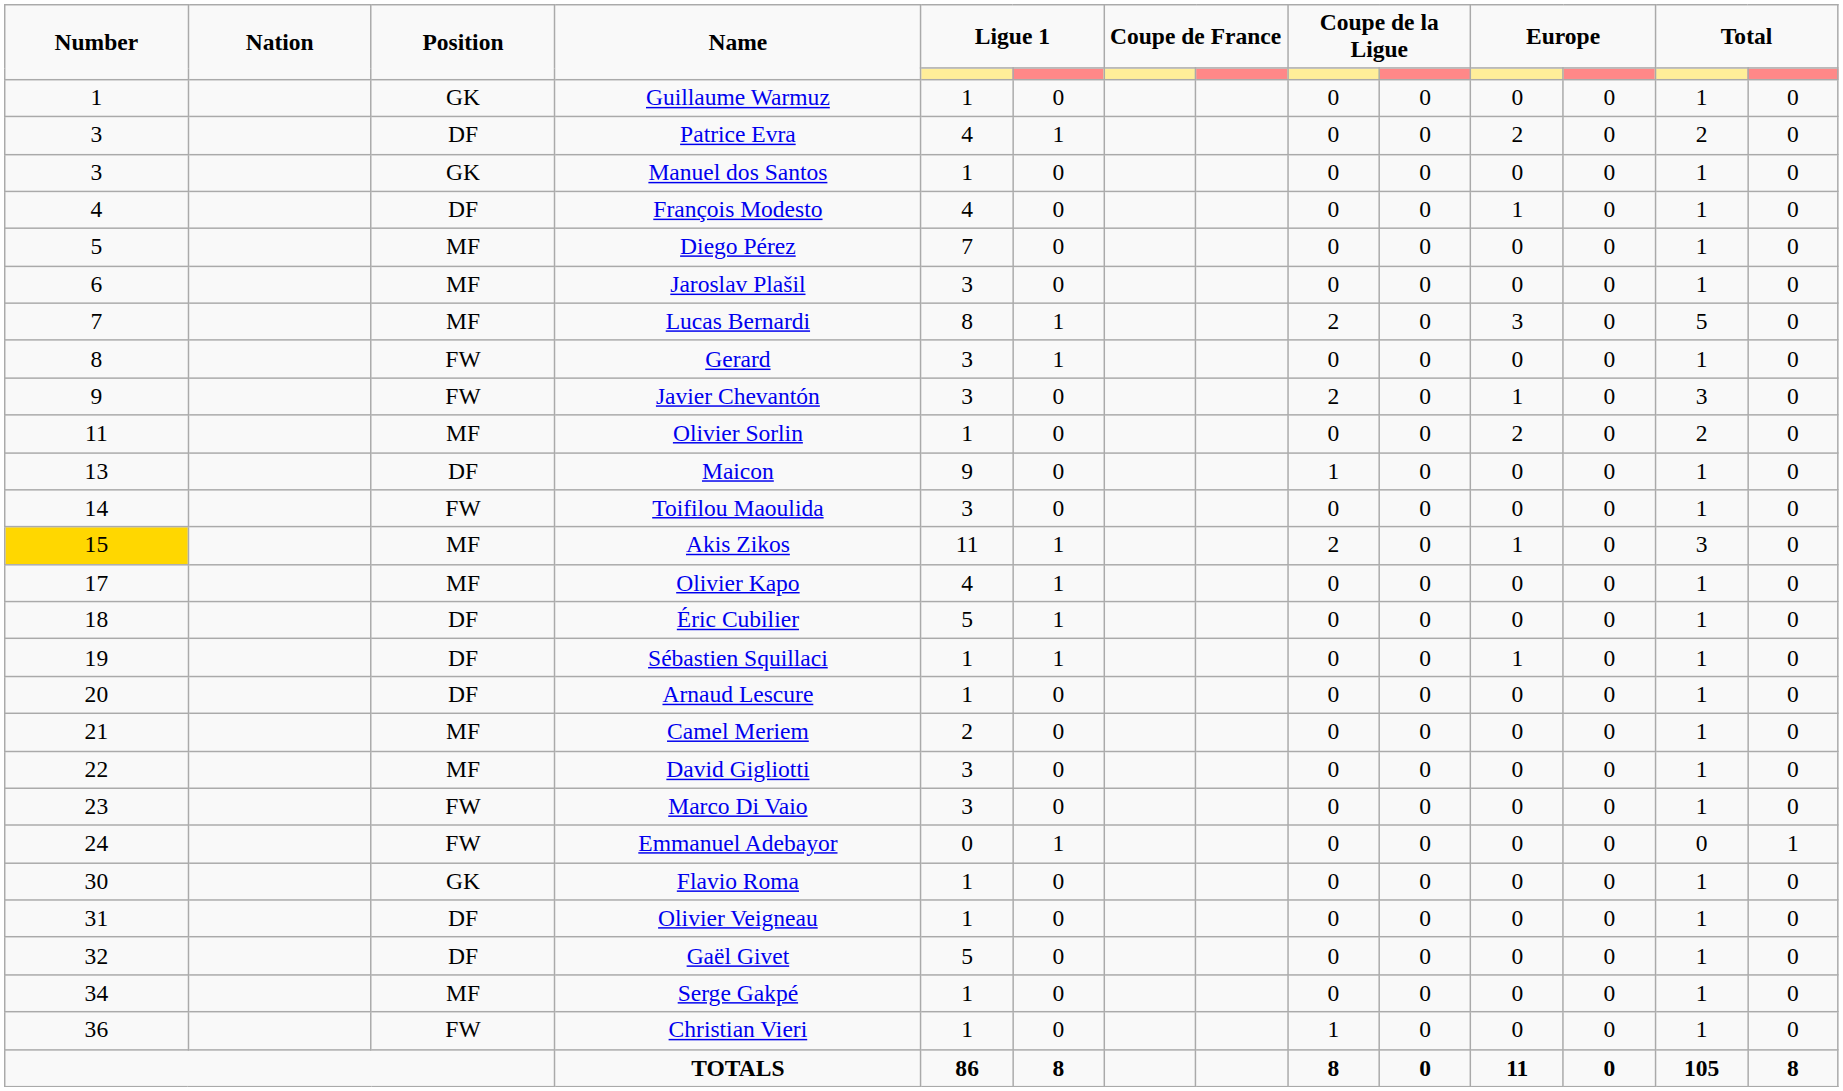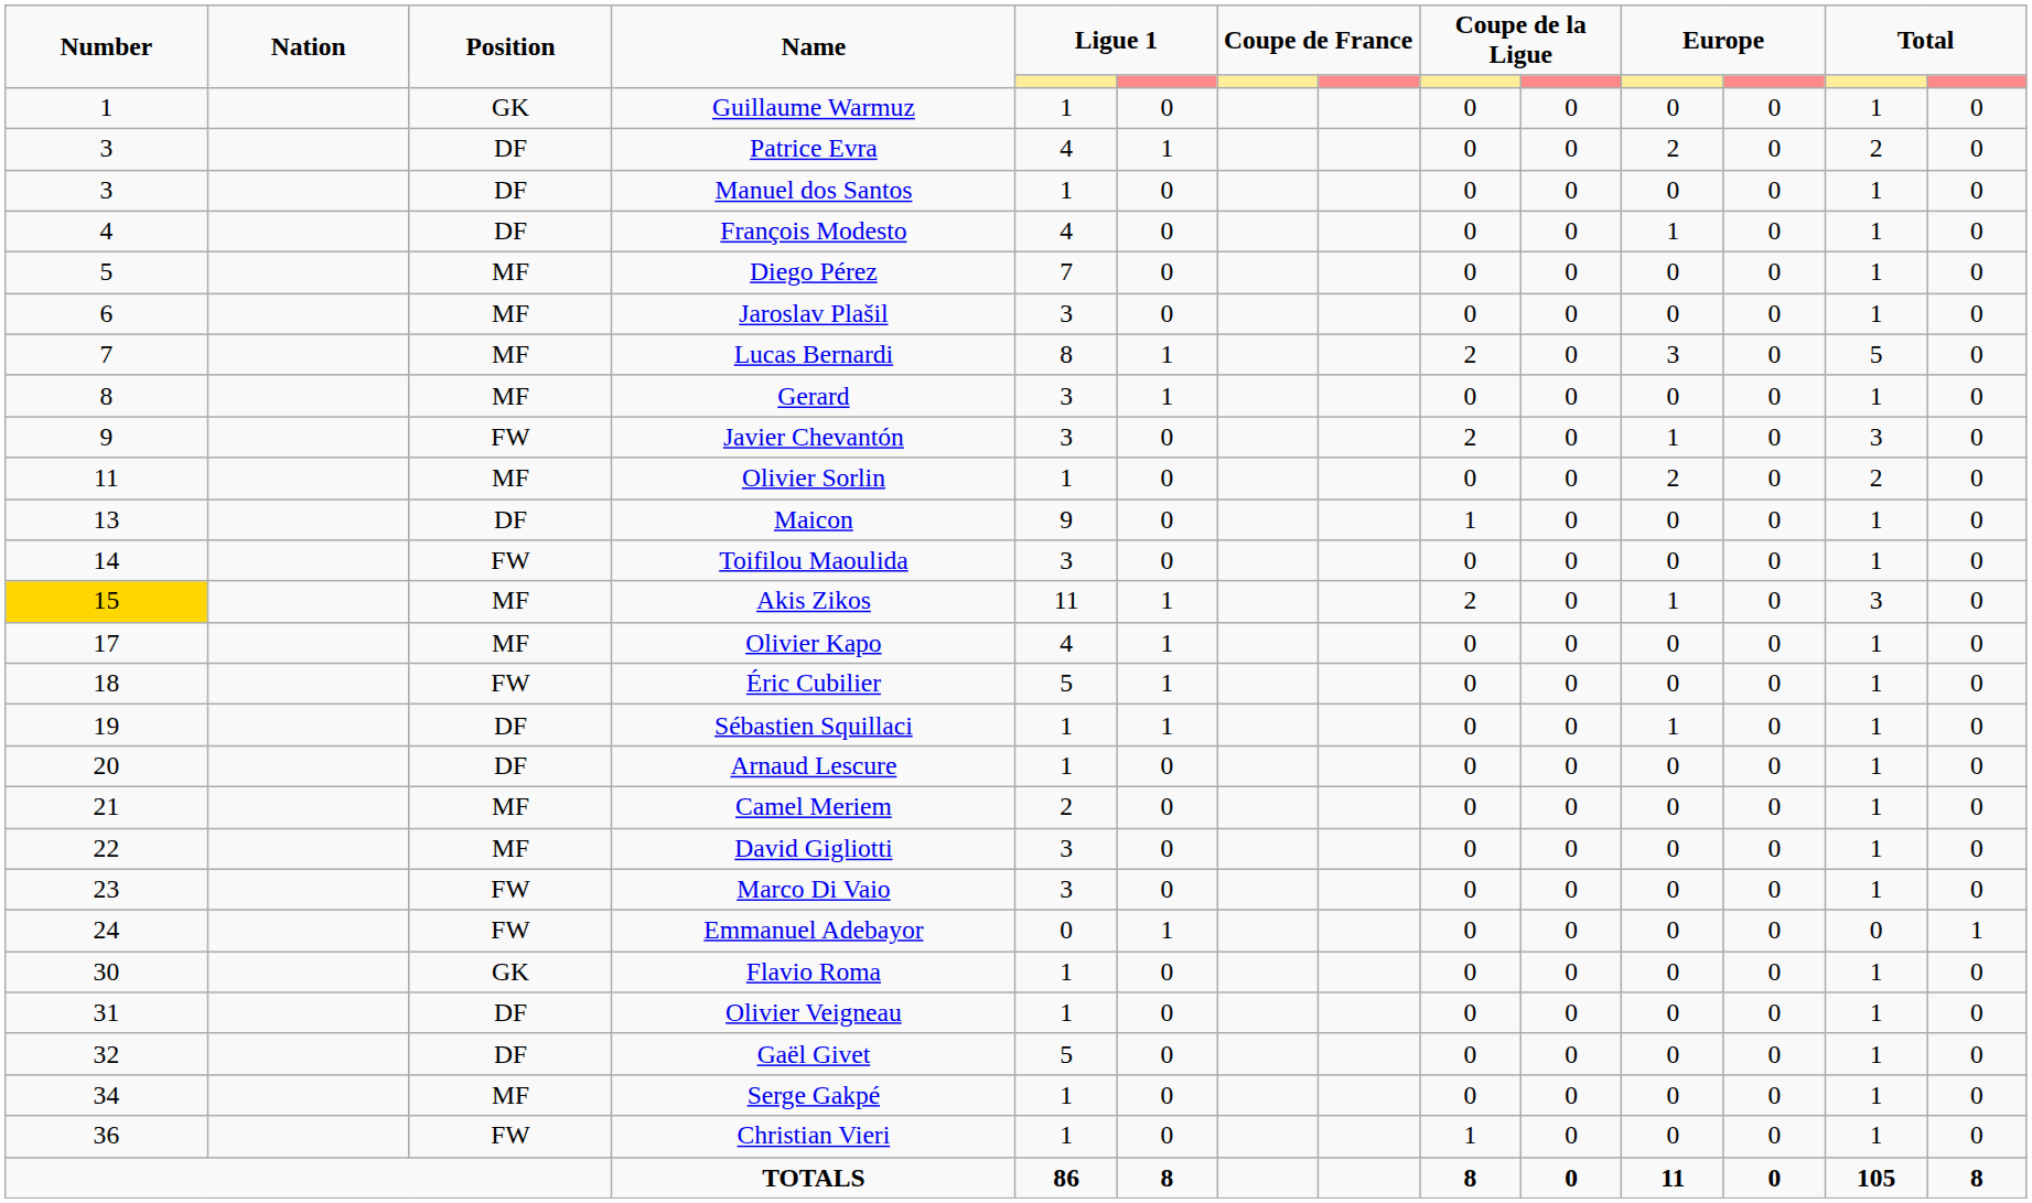Manuel dos Santos | Position: GK -> DF
Gerard | Position: FW -> MF
Éric Cubilier | Position: DF -> FW
